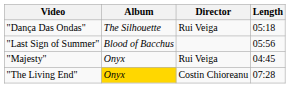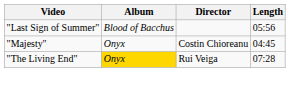- row: "Dança Das Ondas" | The Silhouette | Rui Veiga | 05:18
"Majesty" | Director: Rui Veiga -> Costin Chioreanu
"The Living End" | Director: Costin Chioreanu -> Rui Veiga
